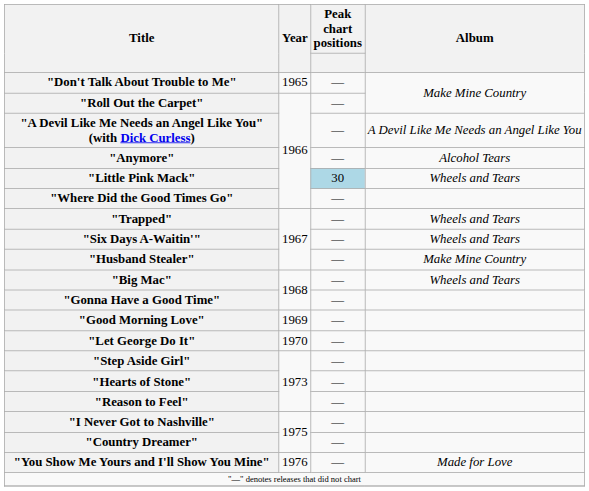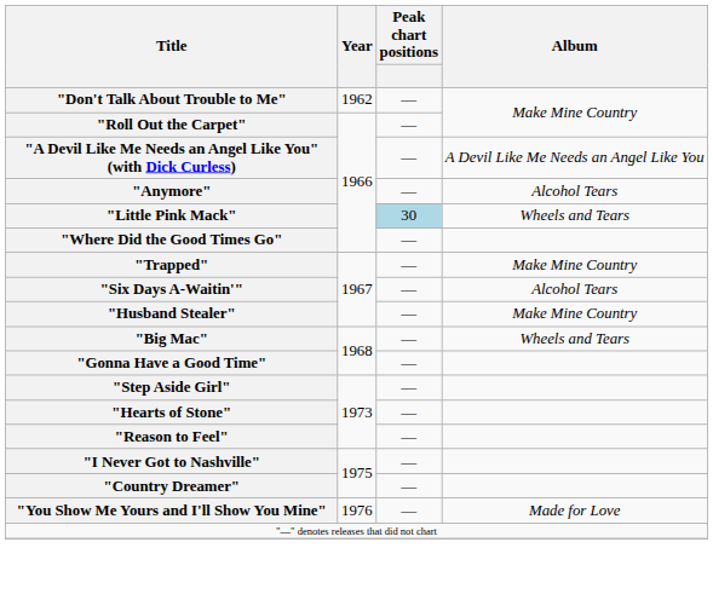"Don't Talk About Trouble to Me" | Year: 1965 -> 1962
"Trapped" | Album: Wheels and Tears -> Make Mine Country
"Six Days A-Waitin'" | Album: Wheels and Tears -> Alcohol Tears
- row: "Good Morning Love" | 1969 | —
- row: "Let George Do It" | 1970 | —
